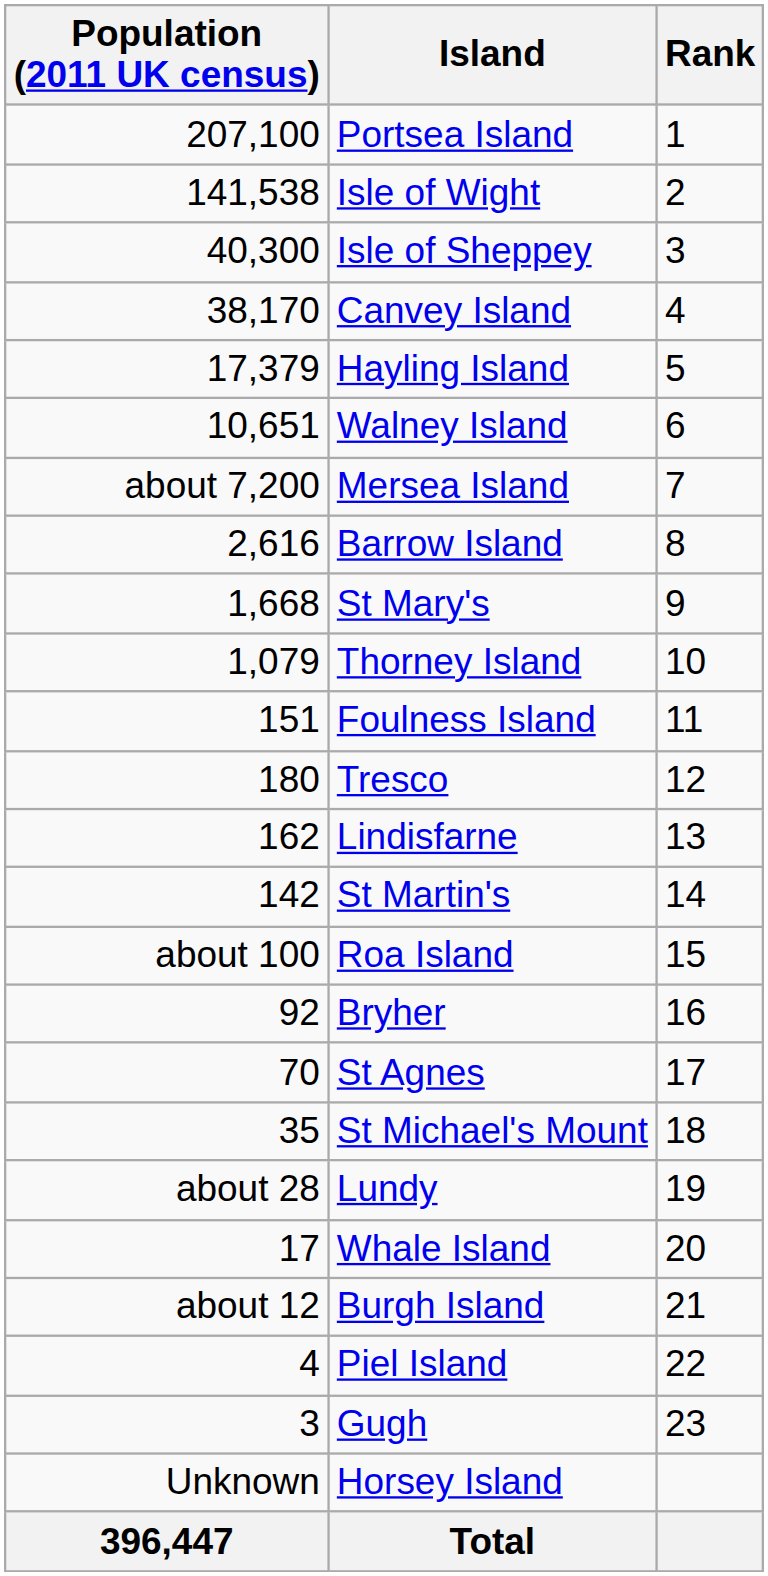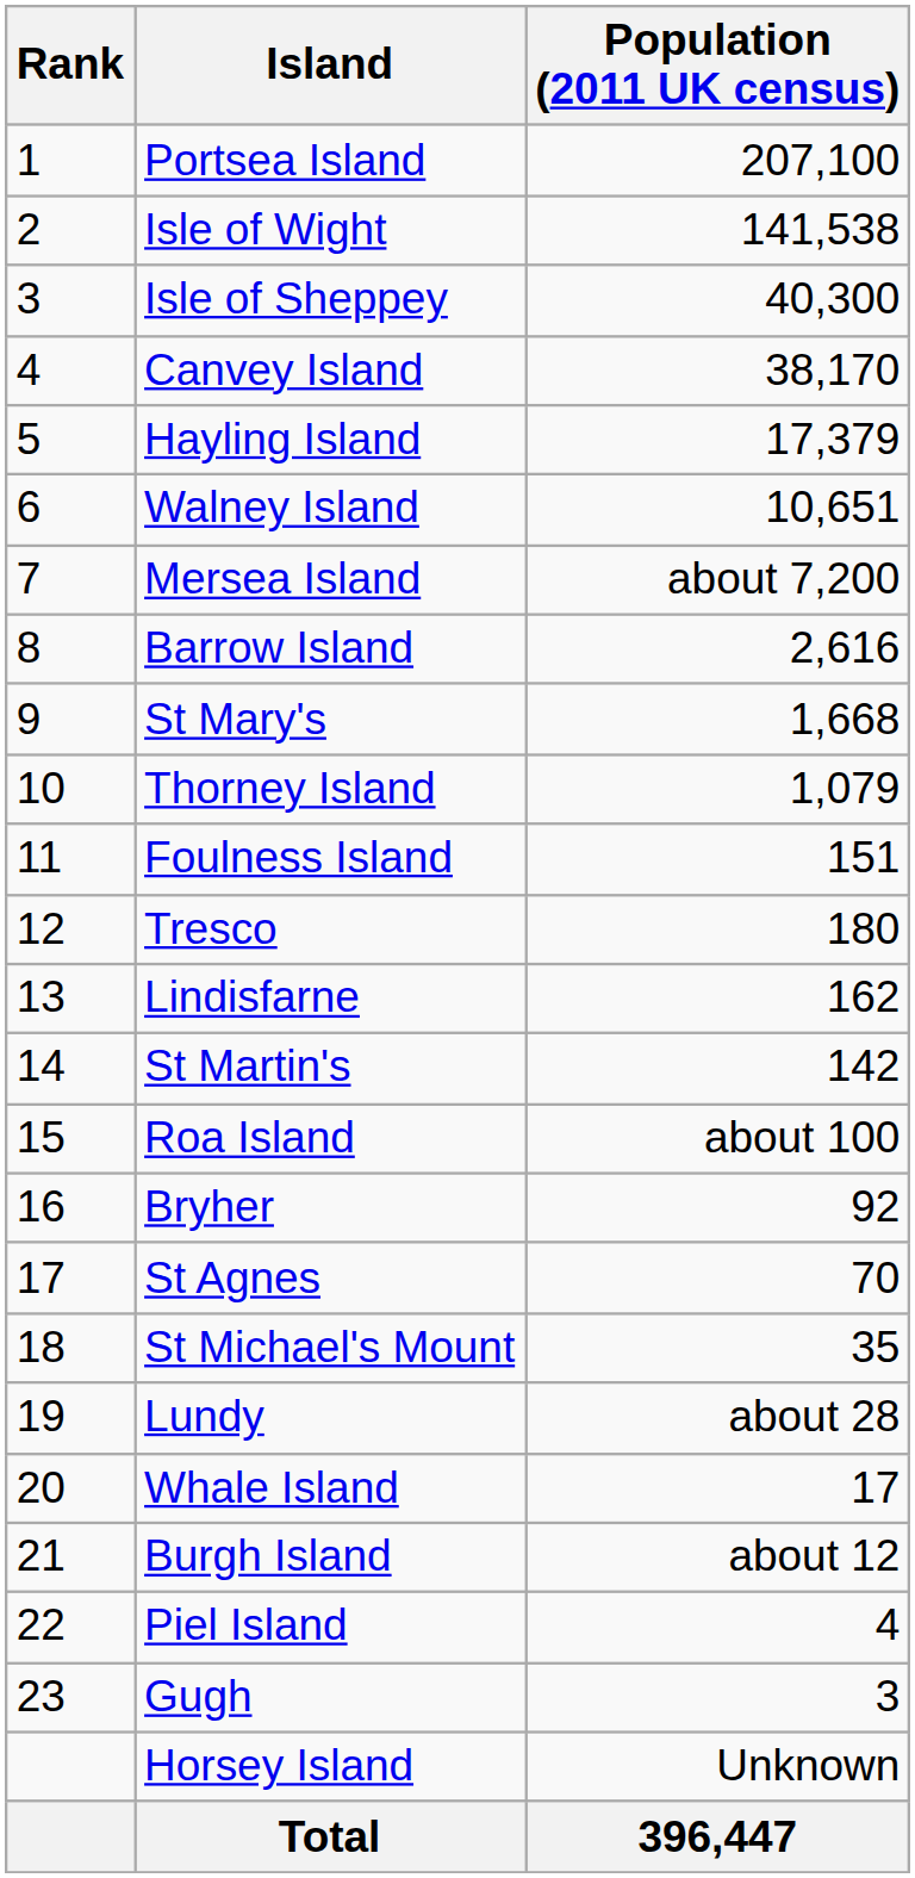columns swapped: Rank <-> Population (2011 UK census)
